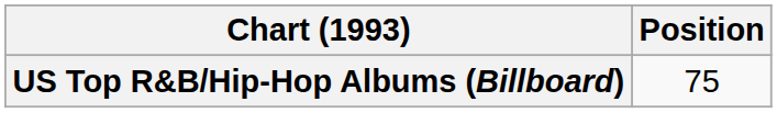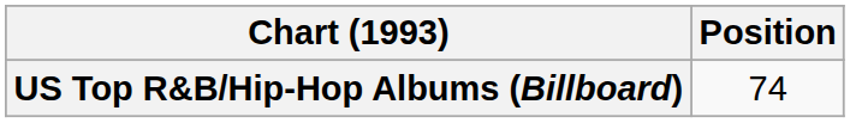US Top R&B/Hip-Hop Albums (Billboard) | Position: 75 -> 74
